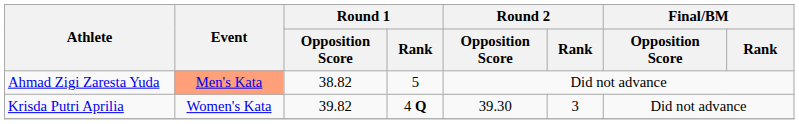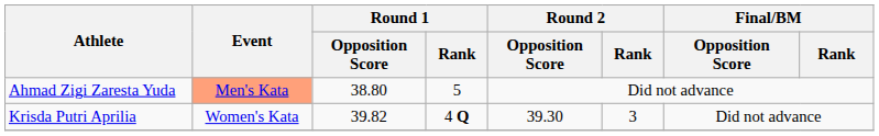Ahmad Zigi Zaresta Yuda | Round 1 / Opposition Score: 38.82 -> 38.80
